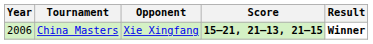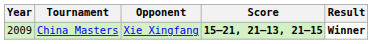China Masters | Year: 2006 -> 2009
